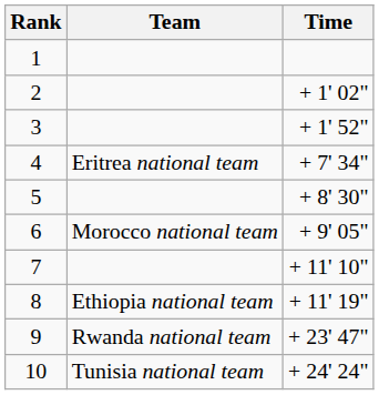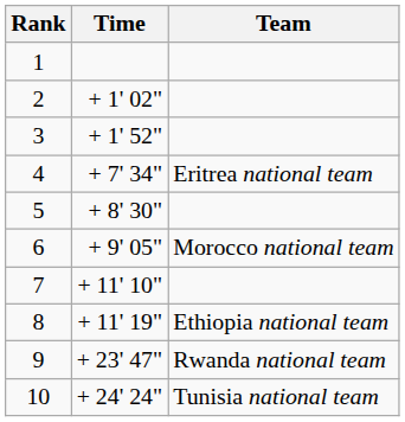columns swapped: Team <-> Time
